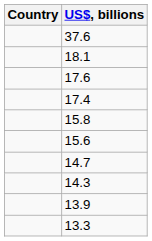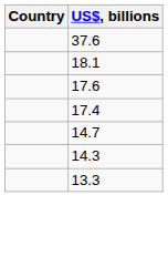- row: 15.8
- row: 15.6
- row: 13.9
